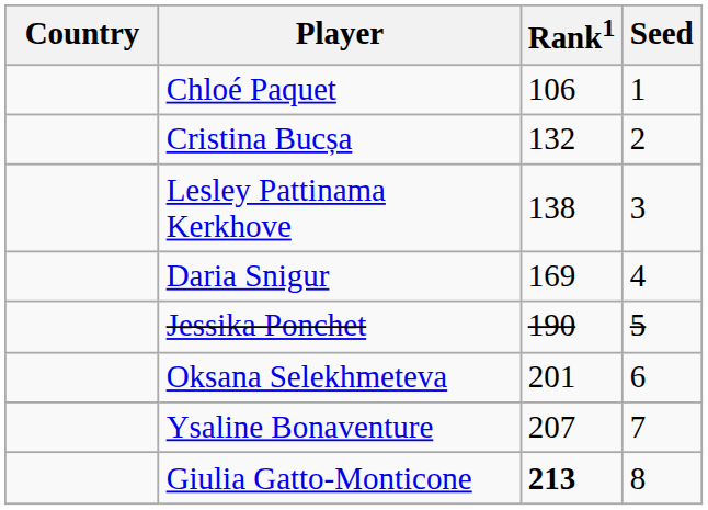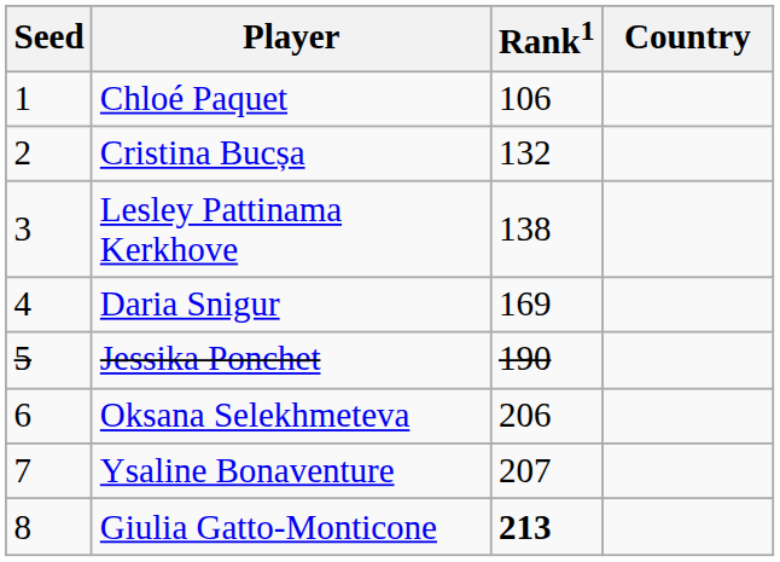columns swapped: Country <-> Seed
Oksana Selekhmeteva | Rank1: 201 -> 206
